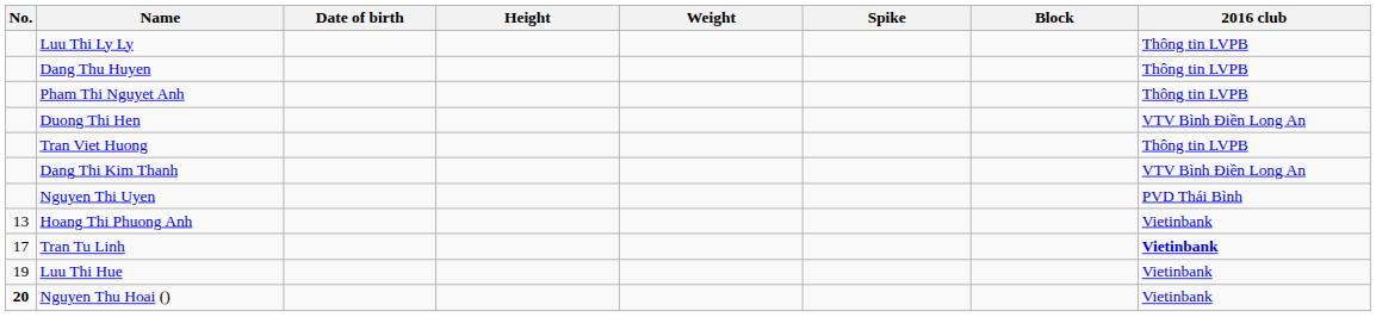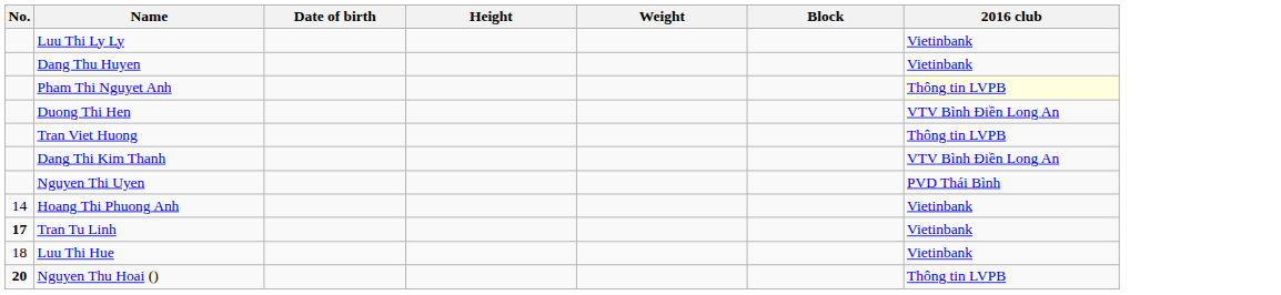- column: Spike
Luu Thi Ly Ly | 2016 club: Thông tin LVPB -> Vietinbank
Dang Thu Huyen | 2016 club: Thông tin LVPB -> Vietinbank
Pham Thi Nguyet Anh | 2016 club: no background -> lightyellow background
Hoang Thi Phuong Anh | No.: 13 -> 14
Tran Tu Linh | No.: normal -> bold
Tran Tu Linh | 2016 club: bold -> normal
Luu Thi Hue | No.: 19 -> 18
Nguyen Thu Hoai () | 2016 club: Vietinbank -> Thông tin LVPB
